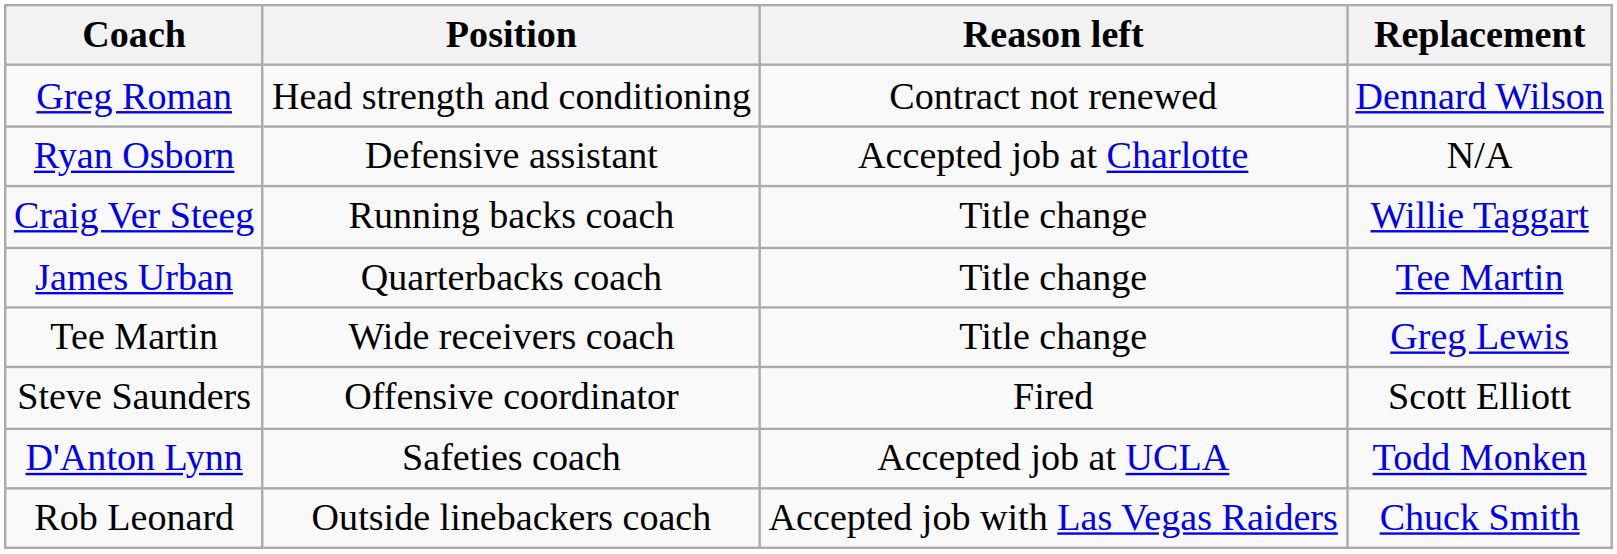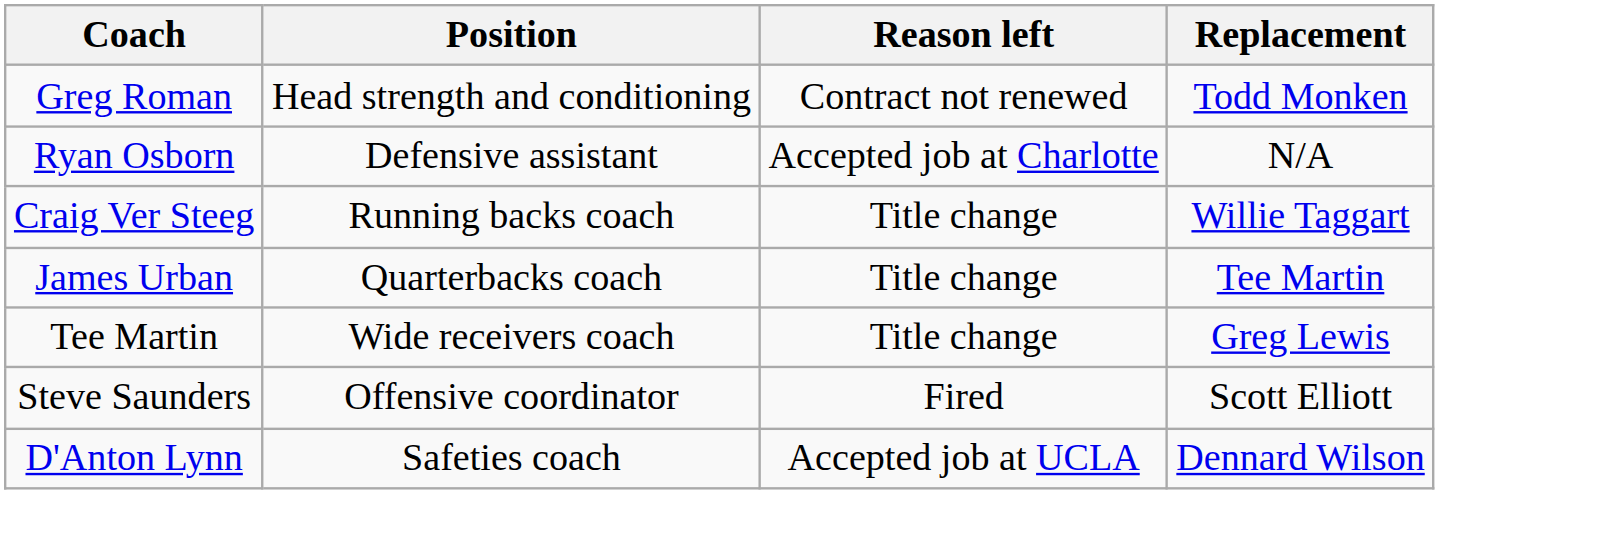Greg Roman | Replacement: Dennard Wilson -> Todd Monken
D'Anton Lynn | Replacement: Todd Monken -> Dennard Wilson
- row: Rob Leonard | Outside linebackers coach | Accepted job with Las Vegas Raiders | Chuck Smith
